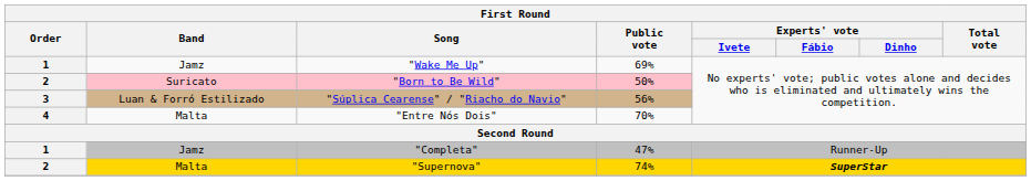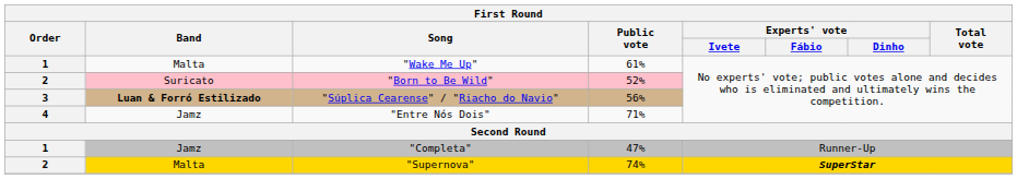"Wake Me Up" | Band: Jamz -> Malta
"Wake Me Up" | Public vote: 69% -> 61%
"Born to Be Wild" | Public vote: 50% -> 52%
"Súplica Cearense" / "Riacho do Navio" | Band: normal -> bold
"Entre Nós Dois" | Band: Malta -> Jamz
"Entre Nós Dois" | Public vote: 70% -> 71%
